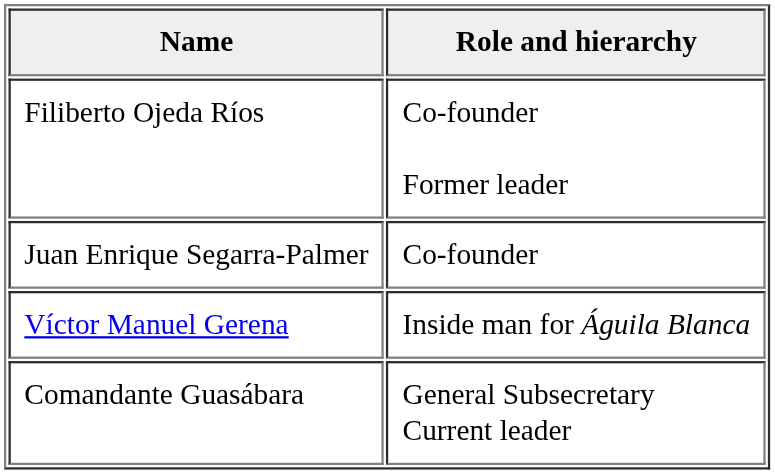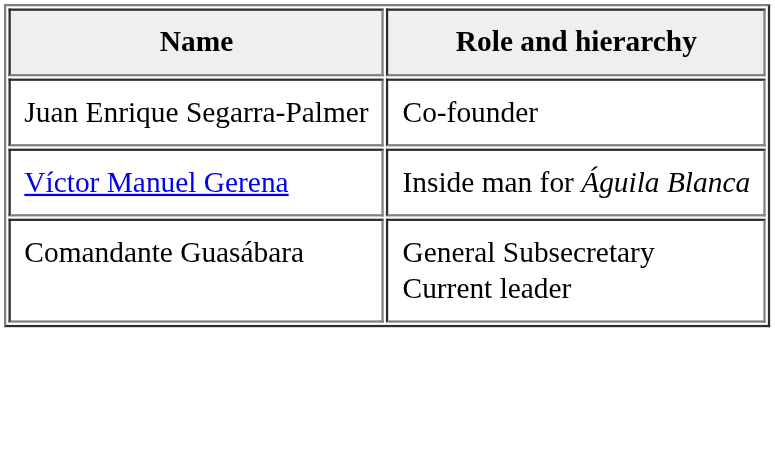- row: Filiberto Ojeda Ríos | Co-founder Former leader
